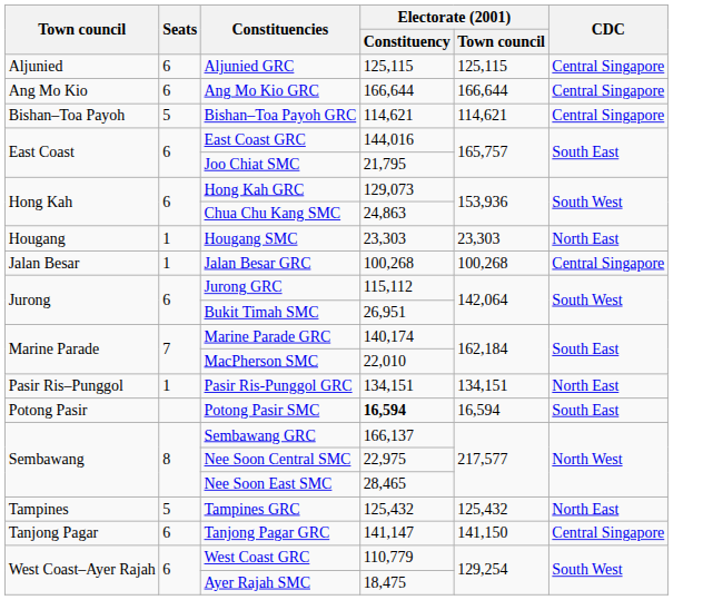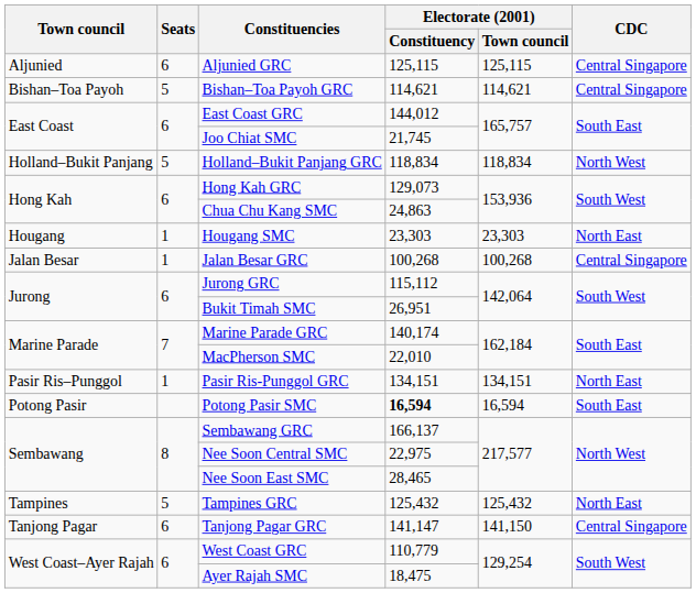- row: Ang Mo Kio | 6 | Ang Mo Kio GRC | 166,644 | 166,644 | Central Singapore
East Coast GRC | Electorate (2001) / Constituency: 144,016 -> 144,012
Joo Chiat SMC | Electorate (2001) / Constituency: 21,795 -> 21,745
+ row: Holland–Bukit Panjang | 5 | Holland–Bukit Panjang GRC | 118,834 | 118,834 | North West
